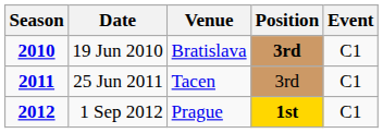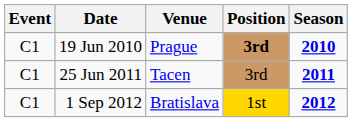columns swapped: Season <-> Event
19 Jun 2010 | Venue: Bratislava -> Prague
1 Sep 2012 | Venue: Prague -> Bratislava
1 Sep 2012 | Position: bold -> normal
